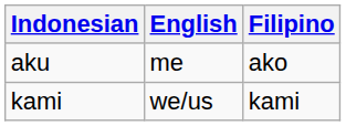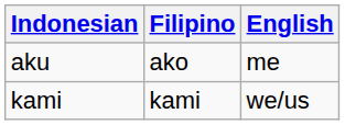columns swapped: Filipino <-> English
